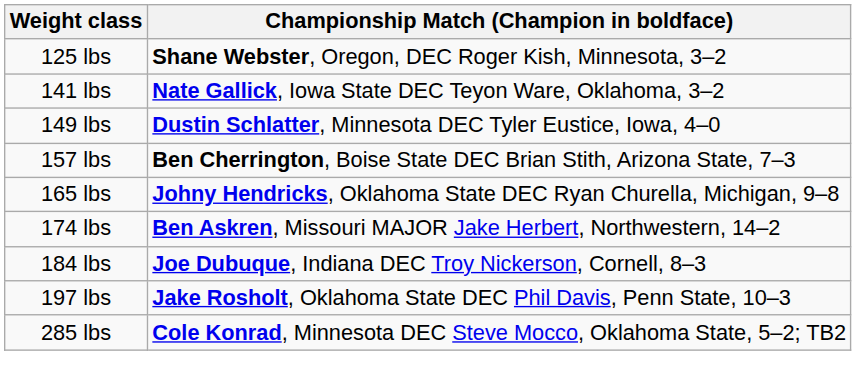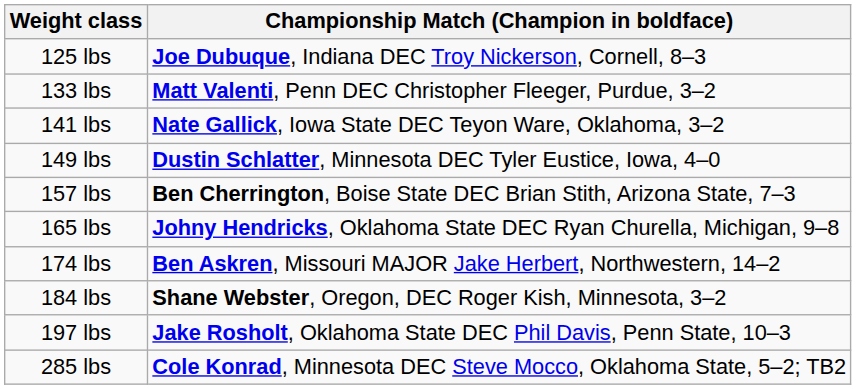125 lbs | Championship Match (Champion in boldface): Shane Webster, Oregon, DEC Roger Kish, Minnesota, 3–2 -> Joe Dubuque, Indiana DEC Troy Nickerson, Cornell, 8–3
+ row: 133 lbs | Matt Valenti, Penn DEC Christopher Fleeger, Purdue, 3–2
184 lbs | Championship Match (Champion in boldface): Joe Dubuque, Indiana DEC Troy Nickerson, Cornell, 8–3 -> Shane Webster, Oregon, DEC Roger Kish, Minnesota, 3–2
